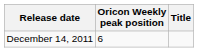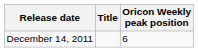columns swapped: Title <-> Oricon Weekly peak position
